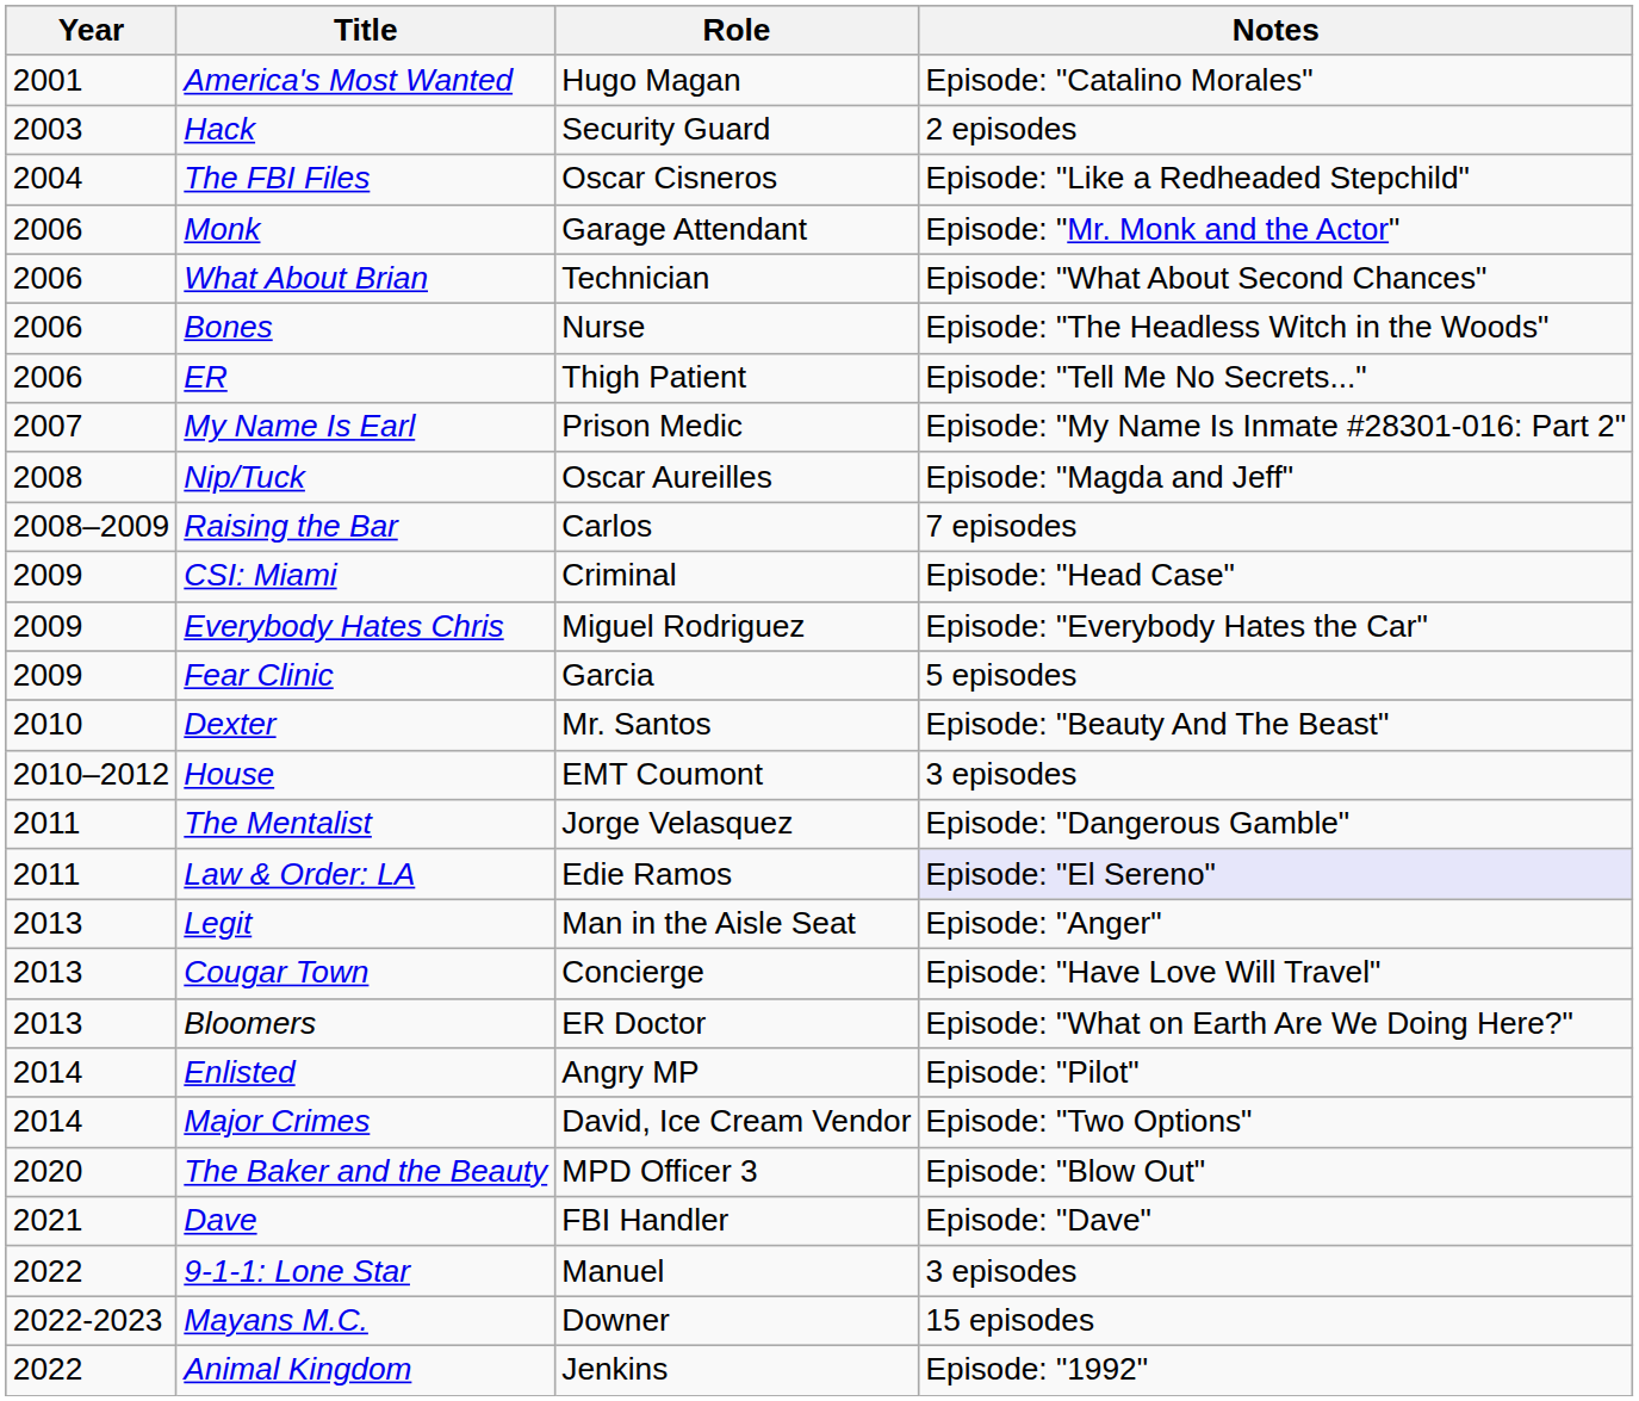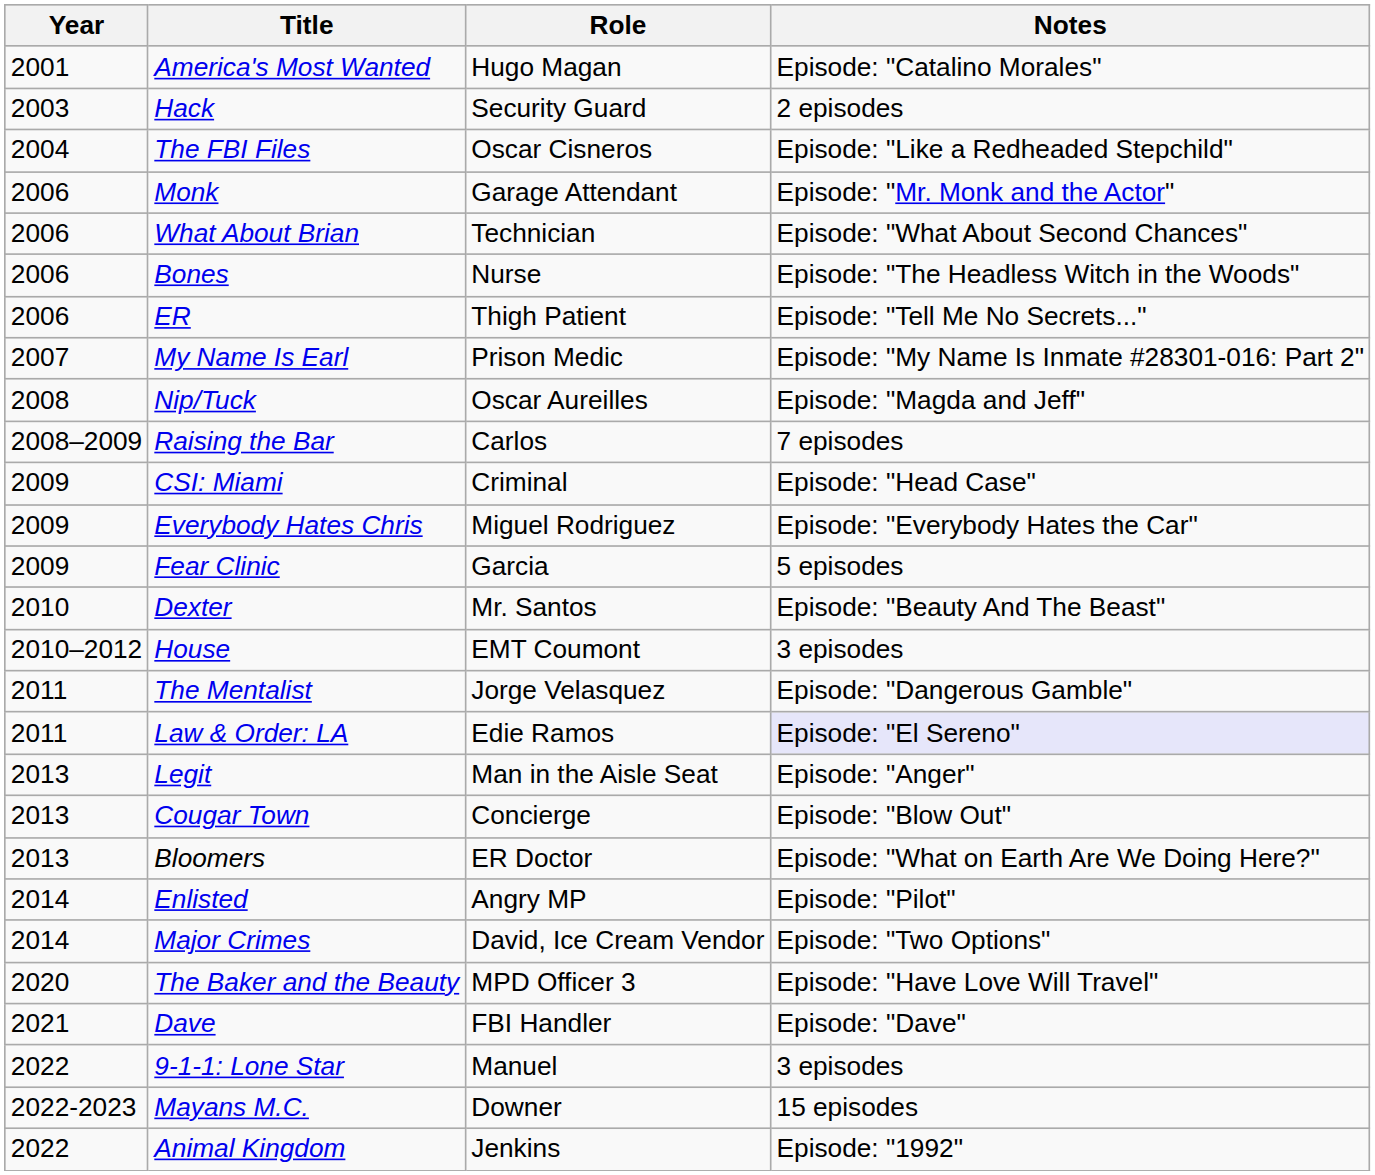Cougar Town | Notes: Episode: "Have Love Will Travel" -> Episode: "Blow Out"
The Baker and the Beauty | Notes: Episode: "Blow Out" -> Episode: "Have Love Will Travel"
